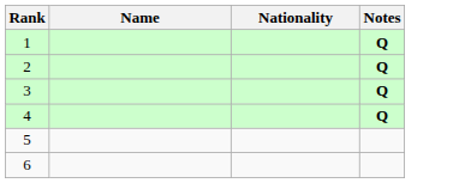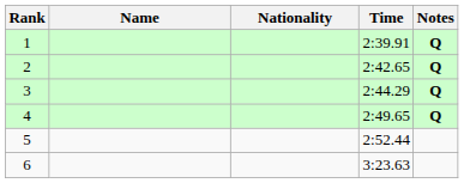+ column: Time | 2:39.91 | 2:42.65 | 2:44.29 | 2:49.65 | 2:52.44 | 3:23.63
